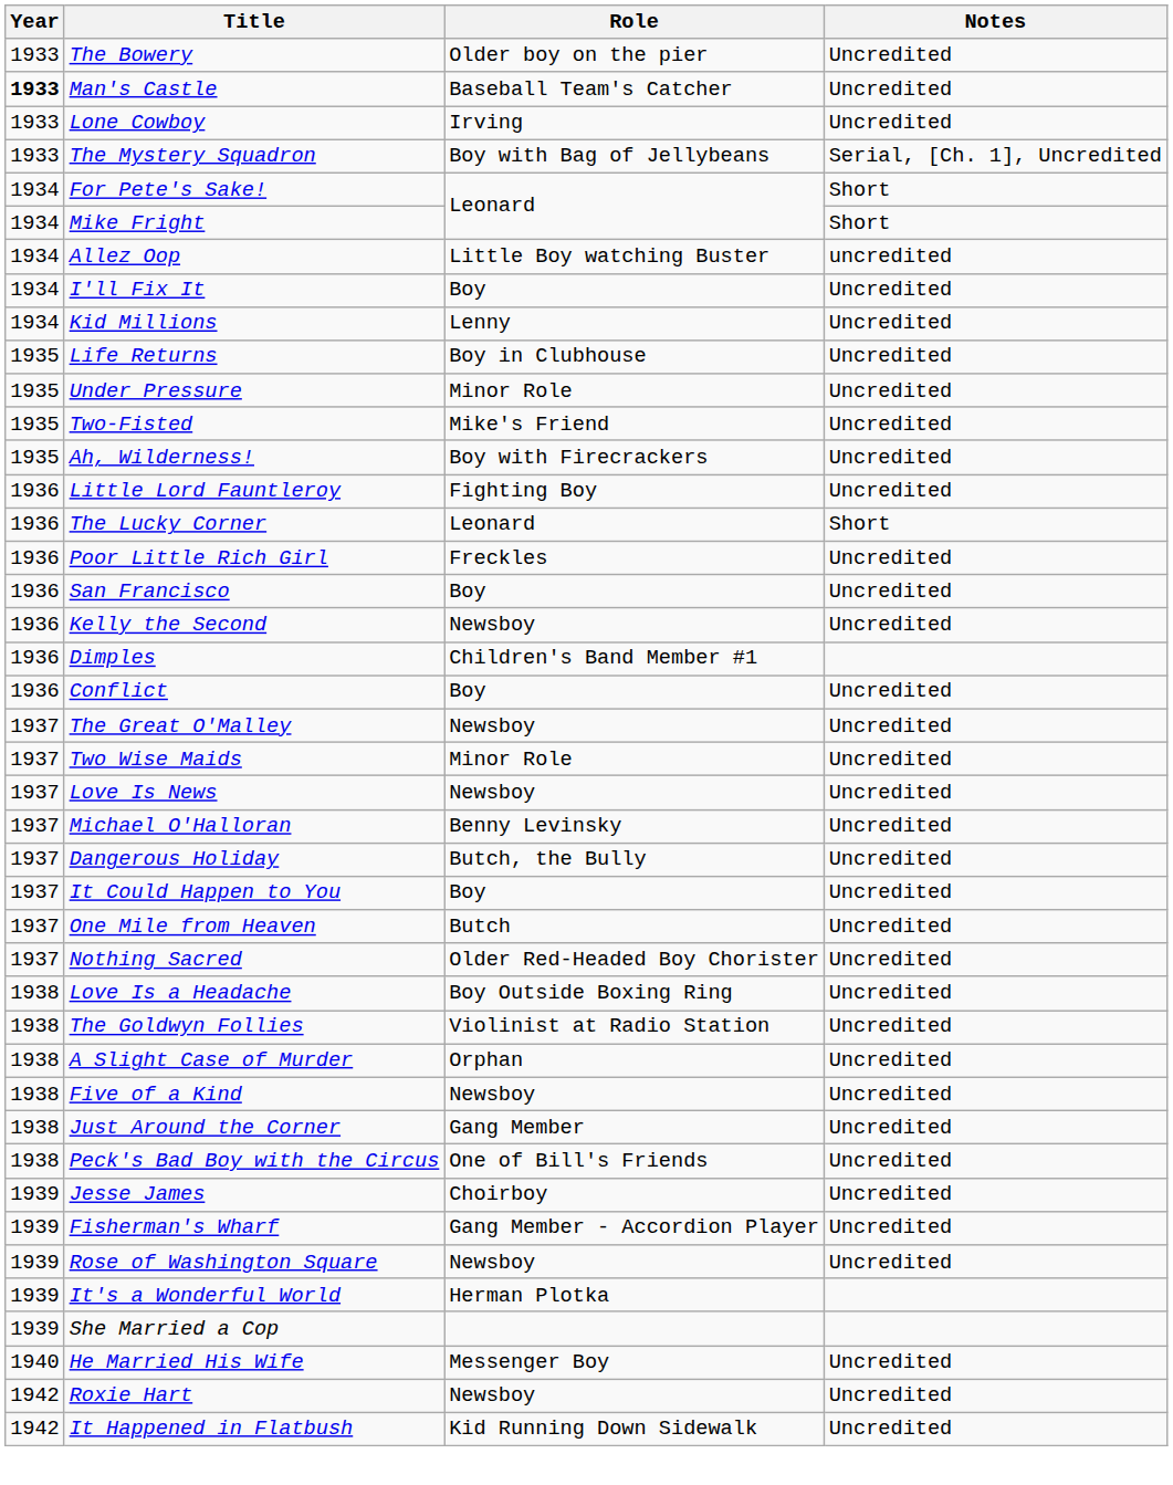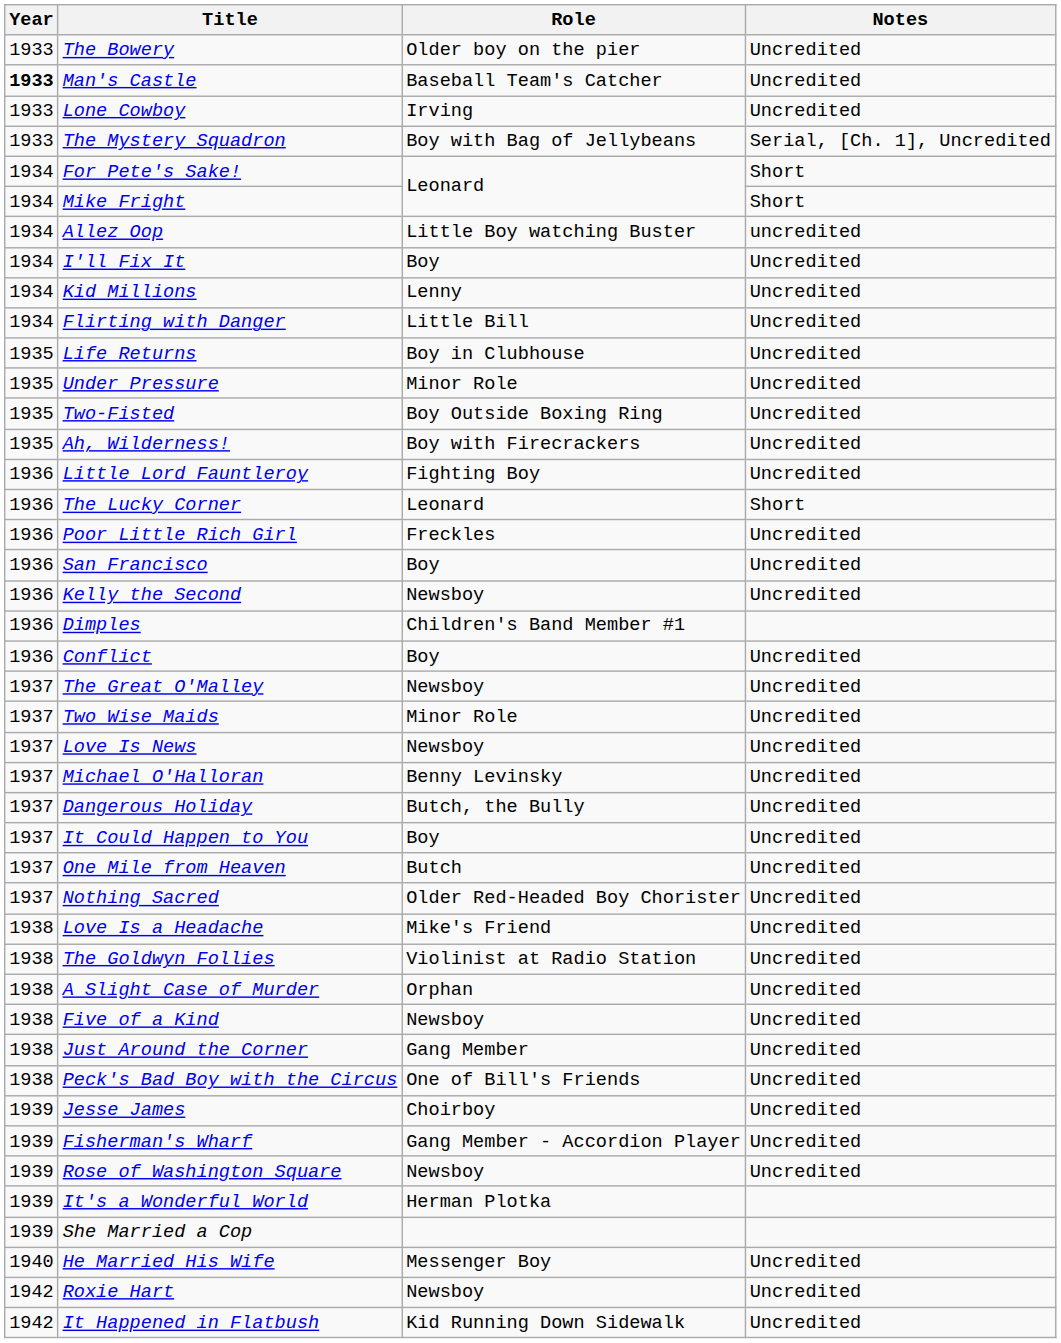+ row: 1934 | Flirting with Danger | Little Bill | Uncredited
Two-Fisted | Role: Mike's Friend -> Boy Outside Boxing Ring
Love Is a Headache | Role: Boy Outside Boxing Ring -> Mike's Friend
